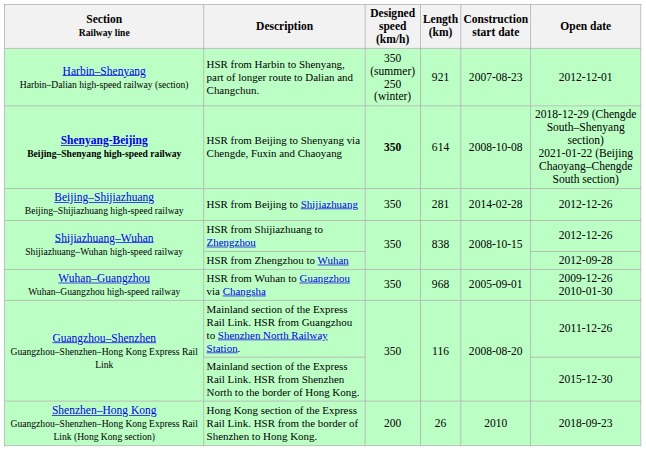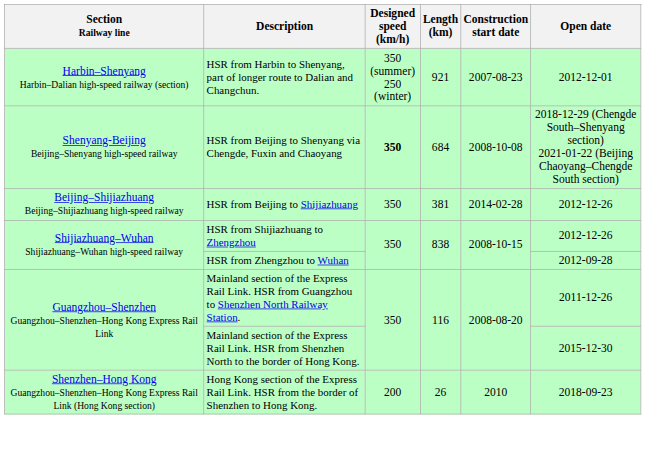HSR from Beijing to Shenyang via Chengde, Fuxin and Chaoyang | Section Railway line: bold -> normal
HSR from Beijing to Shenyang via Chengde, Fuxin and Chaoyang | Length (km): 614 -> 684
HSR from Beijing to Shijiazhuang | Length (km): 281 -> 381
- row: Wuhan–Guangzhou Wuhan–Guangzhou high-speed railway | HSR from Wuhan to Guangzhou via Changsha | 350 | 968 | 2005-09-01 | 2009-12-26 2010-01-30
